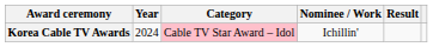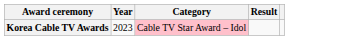- column: Nominee / Work | Ichillin'
Korea Cable TV Awards | Year: 2024 -> 2023
